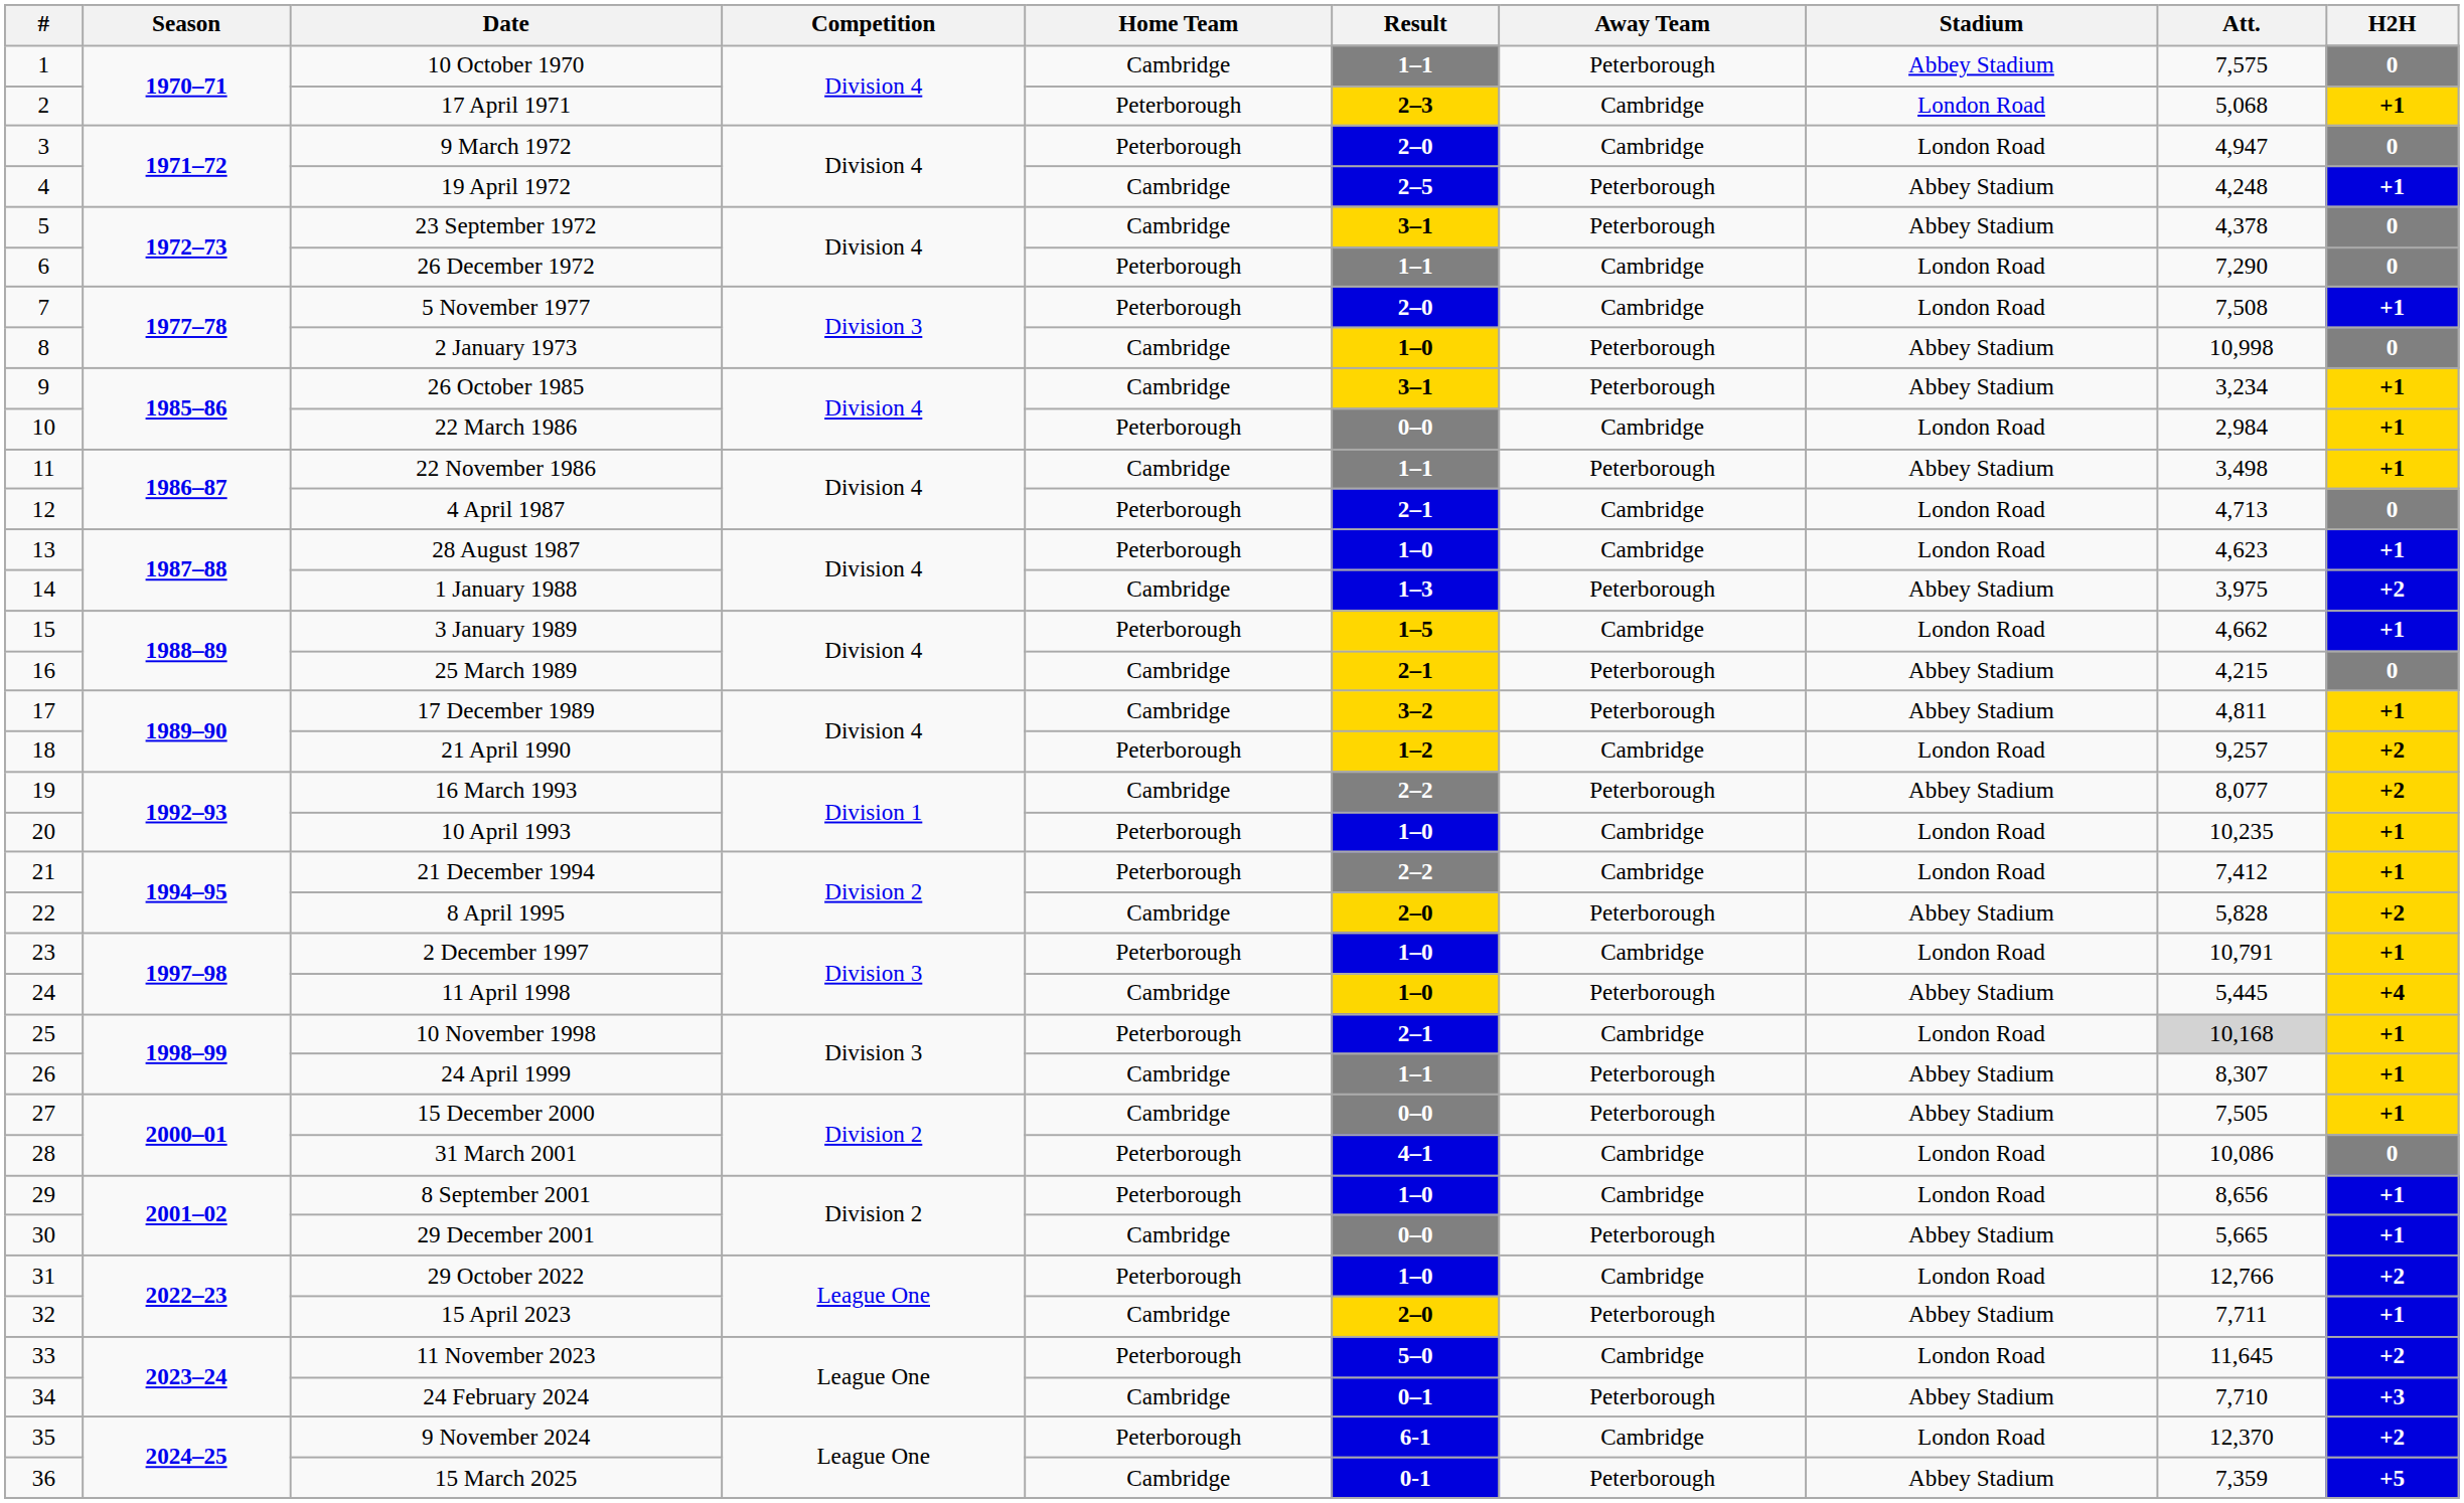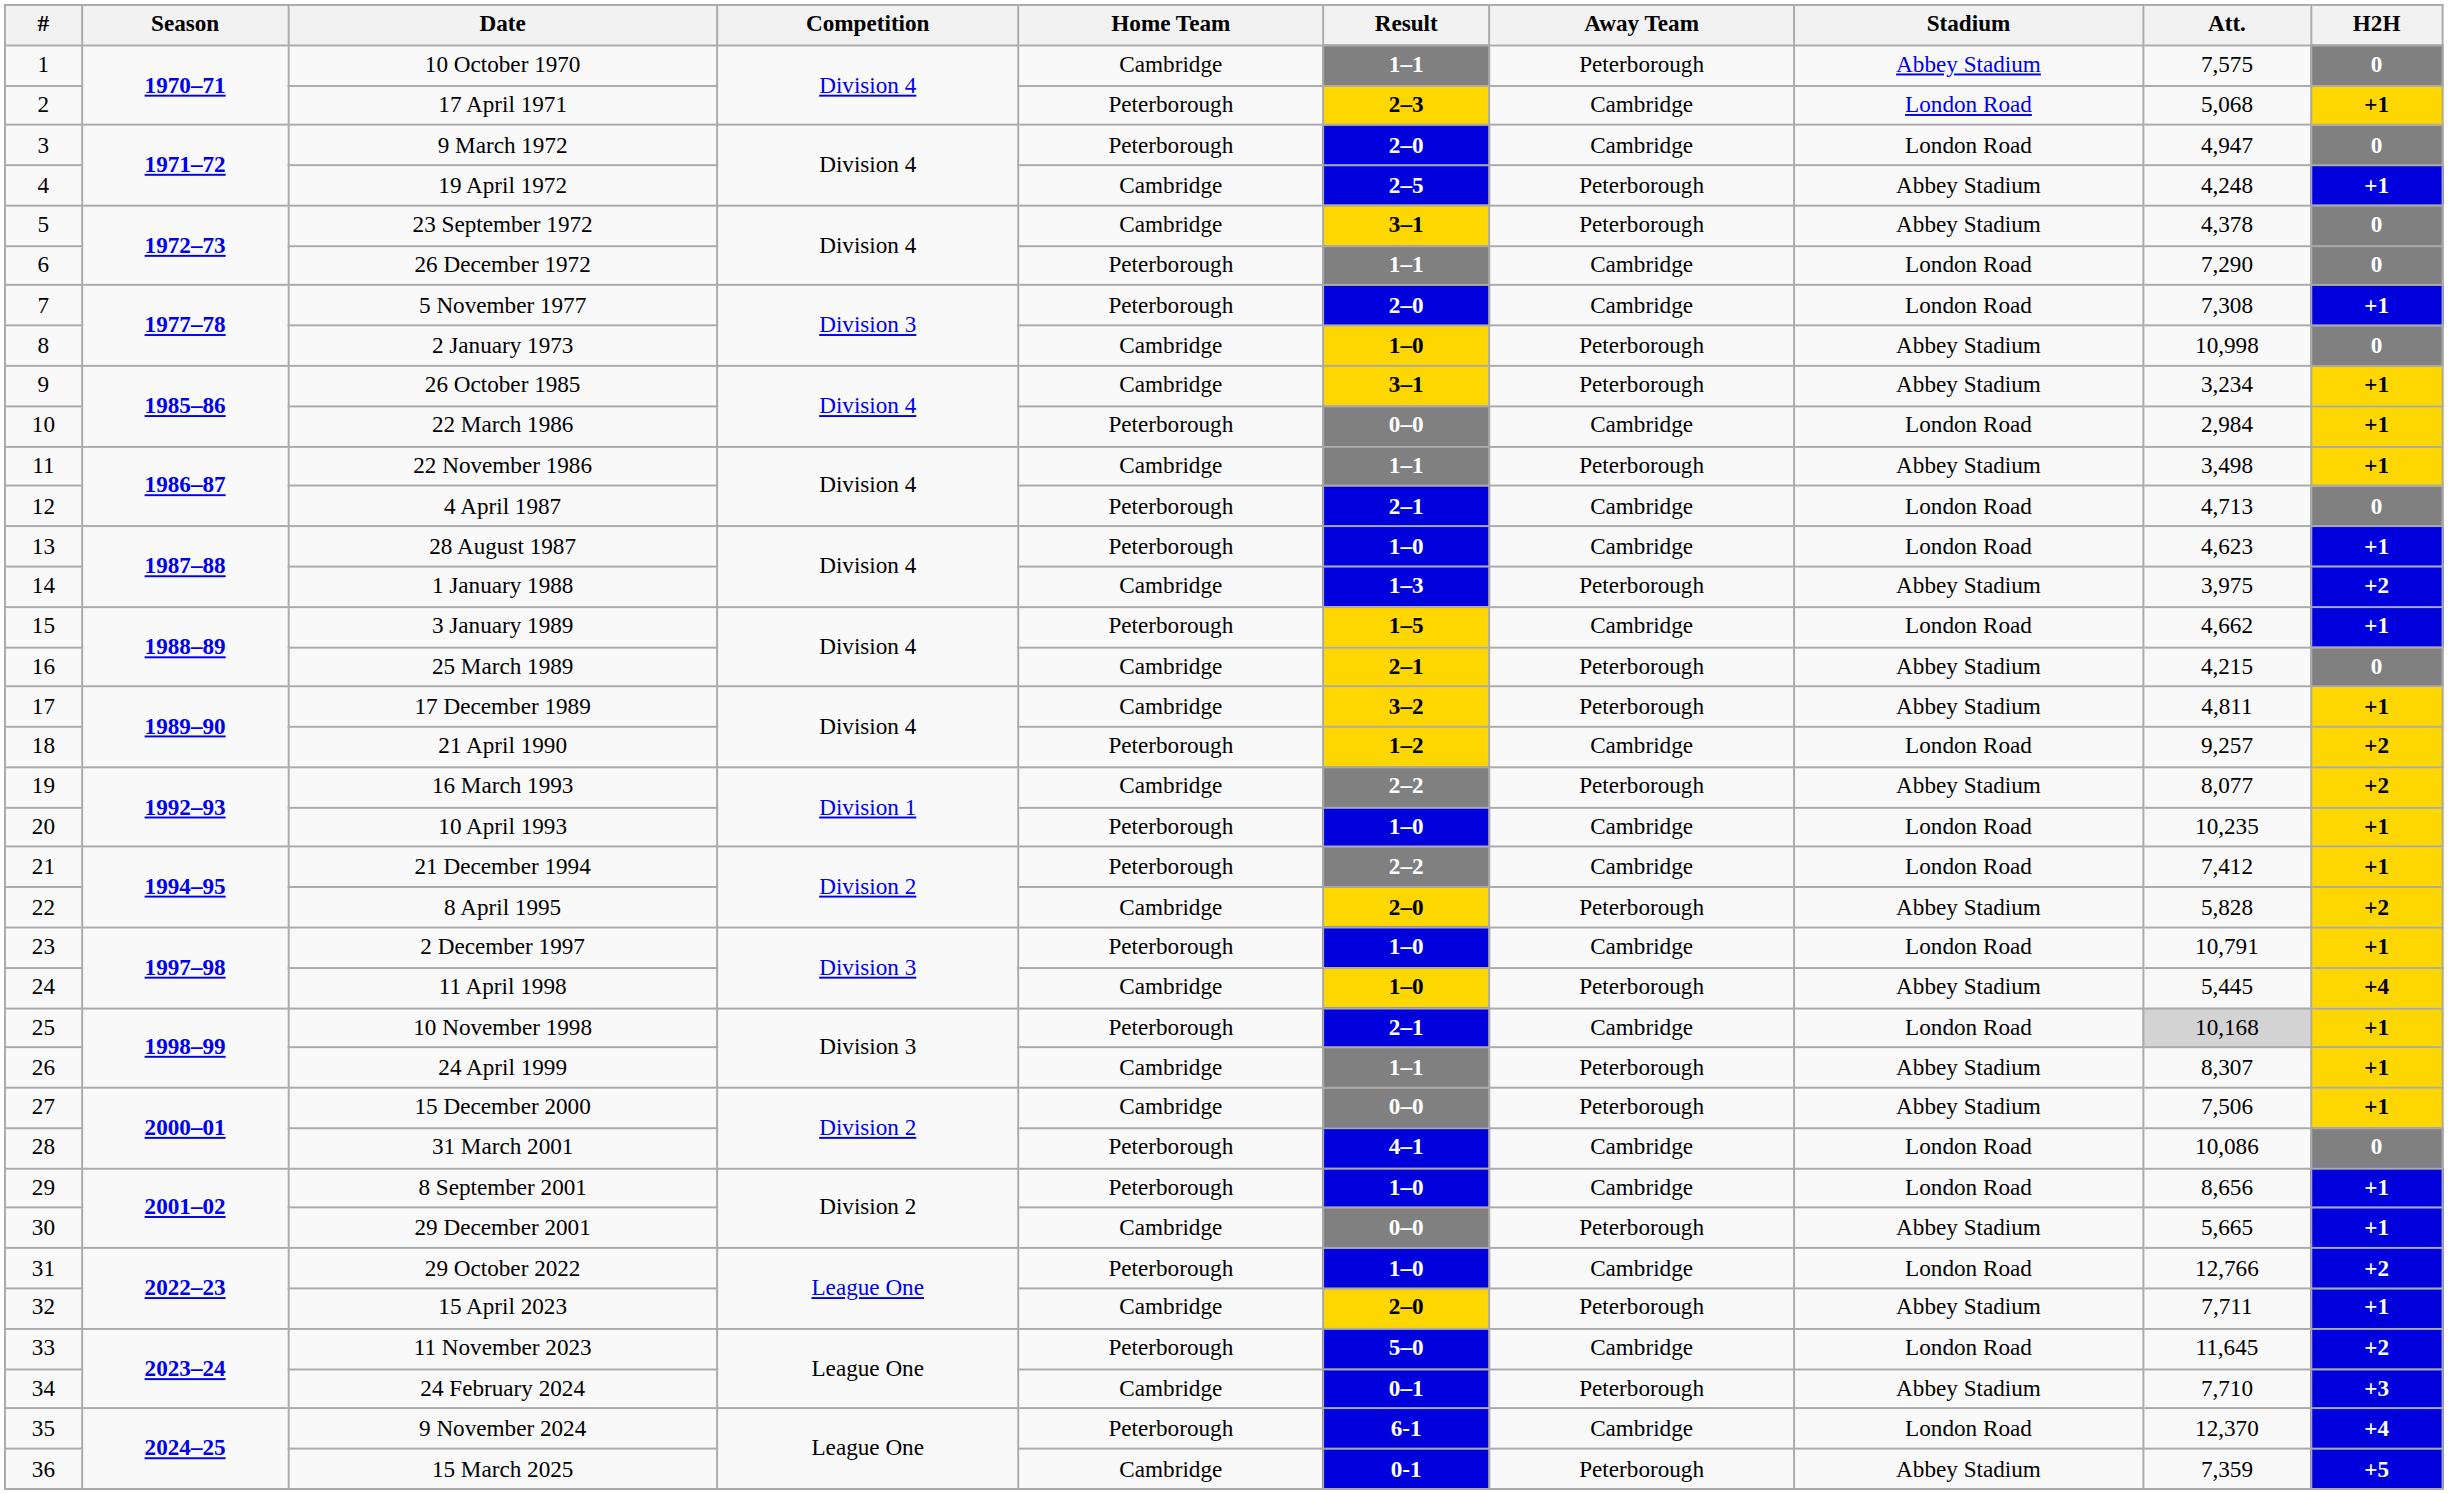5 November 1977 | Att.: 7,508 -> 7,308
15 December 2000 | Att.: 7,505 -> 7,506
9 November 2024 | H2H: +2 -> +4
